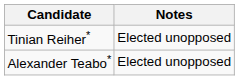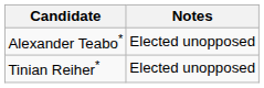rows swapped: Alexander Teabo* <-> Tinian Reiher*
